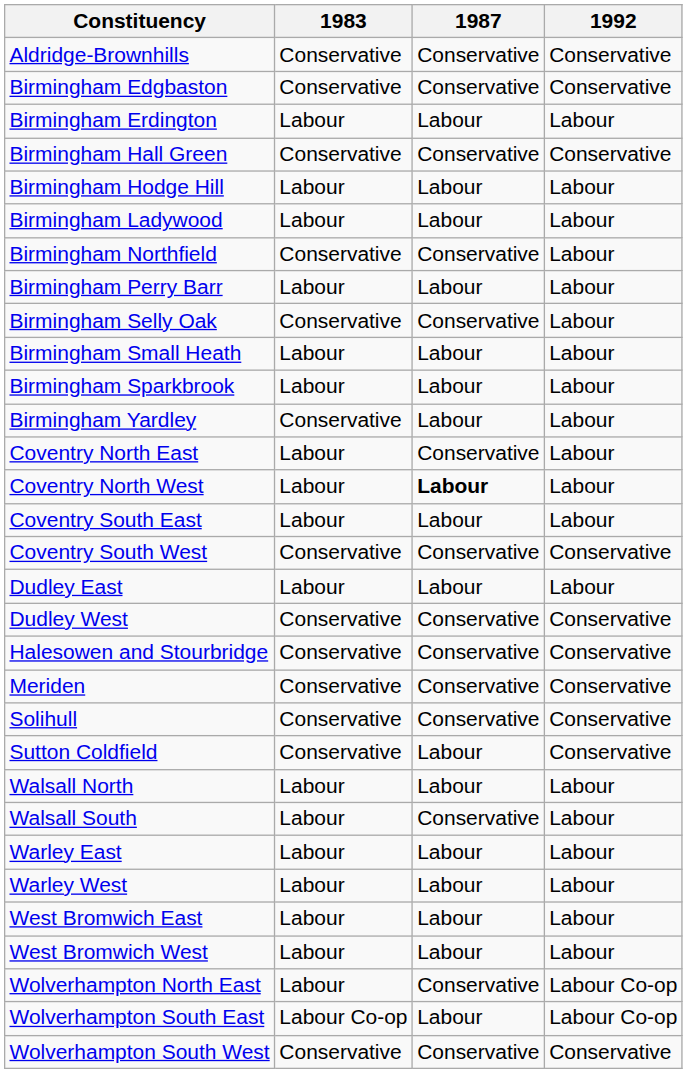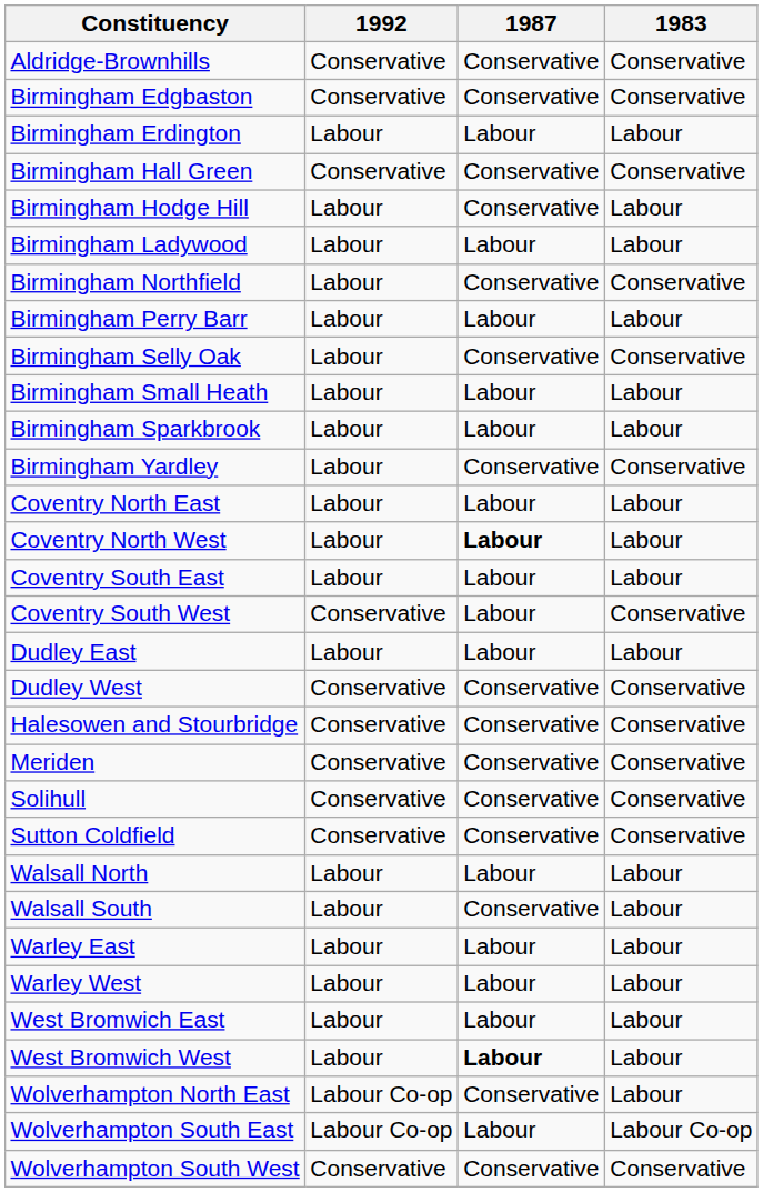columns swapped: 1983 <-> 1992
Birmingham Hodge Hill | 1987: Labour -> Conservative
Birmingham Yardley | 1987: Labour -> Conservative
Coventry North East | 1987: Conservative -> Labour
Coventry South West | 1987: Conservative -> Labour
Sutton Coldfield | 1987: Labour -> Conservative
West Bromwich West | 1987: normal -> bold
